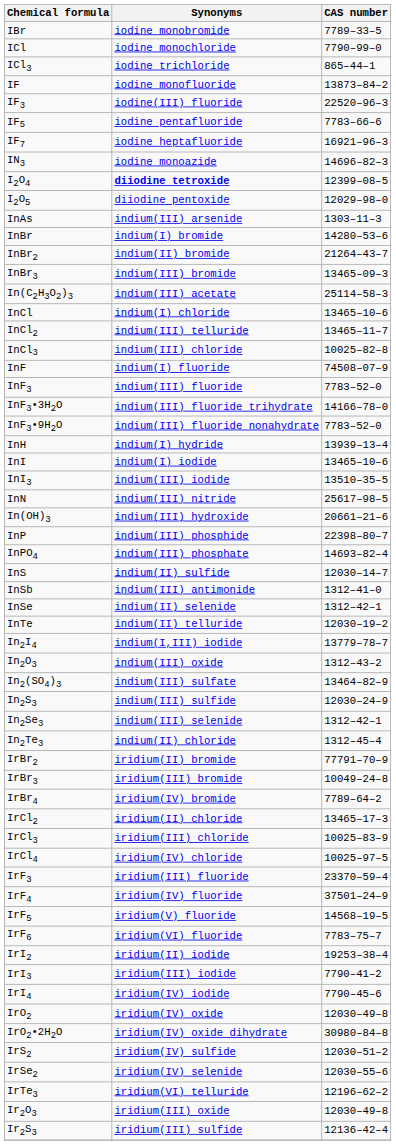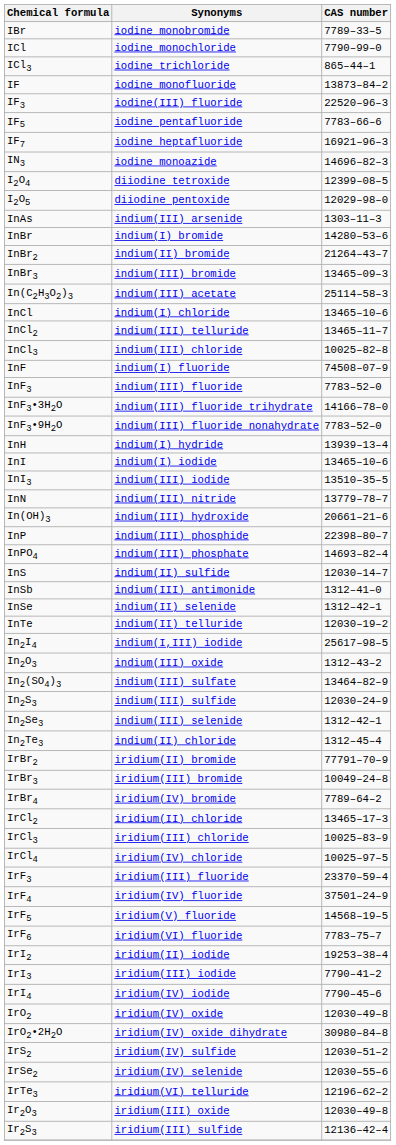I2O4 | Synonyms: bold -> normal
InN | CAS number: 25617–98–5 -> 13779–78–7
In2I4 | CAS number: 13779–78–7 -> 25617–98–5
